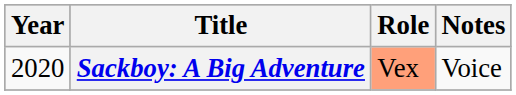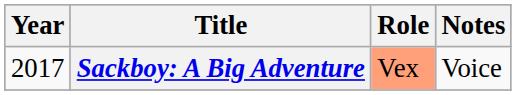Sackboy: A Big Adventure | Year: 2020 -> 2017
